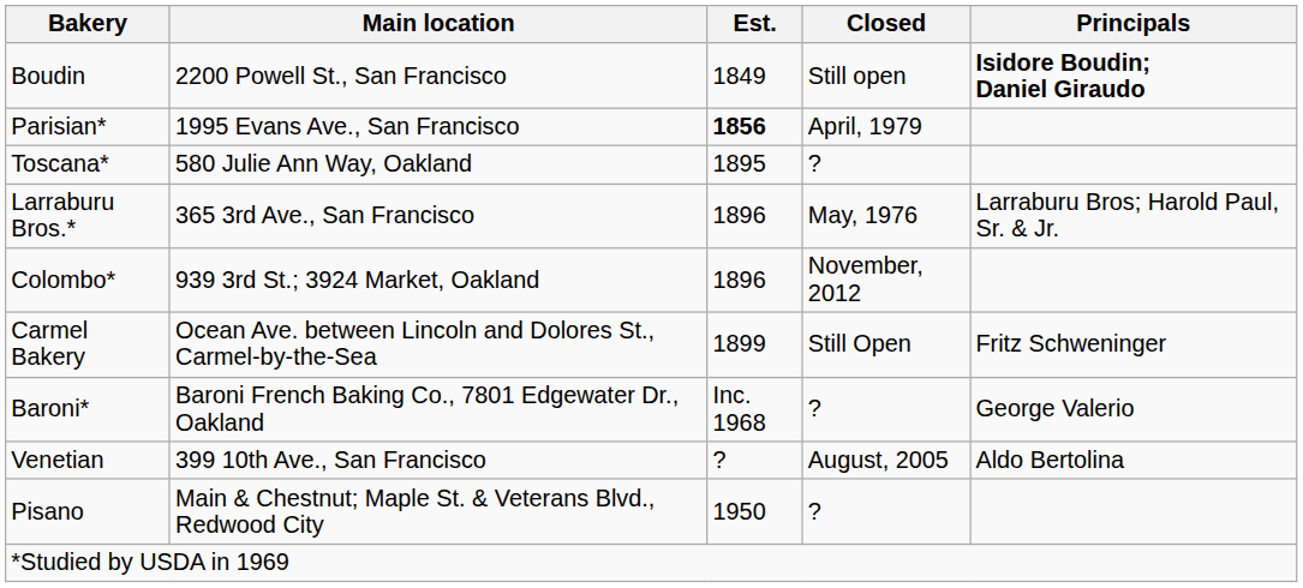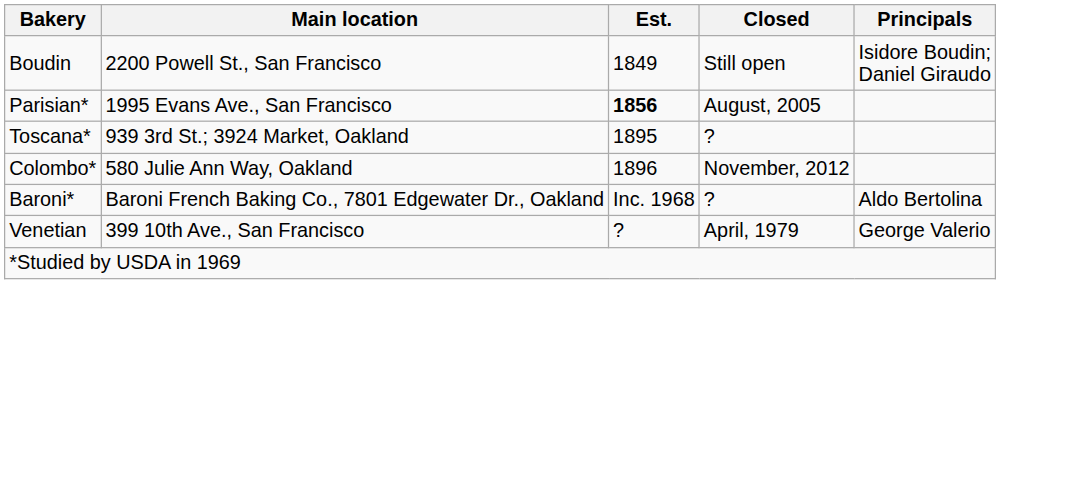Boudin | Principals: bold -> normal
Parisian* | Closed: April, 1979 -> August, 2005
Toscana* | Main location: 580 Julie Ann Way, Oakland -> 939 3rd St.; 3924 Market, Oakland
- row: Larraburu Bros.* | 365 3rd Ave., San Francisco | 1896 | May, 1976 | Larraburu Bros; Harold Paul, Sr. & Jr.
Colombo* | Main location: 939 3rd St.; 3924 Market, Oakland -> 580 Julie Ann Way, Oakland
- row: Carmel Bakery | Ocean Ave. between Lincoln and Dolores St., Carmel-by-the-Sea | 1899 | Still Open | Fritz Schweninger
Baroni* | Principals: George Valerio -> Aldo Bertolina
Venetian | Closed: August, 2005 -> April, 1979
Venetian | Principals: Aldo Bertolina -> George Valerio
- row: Pisano | Main & Chestnut; Maple St. & Veterans Blvd., Redwood City | 1950 | ?
